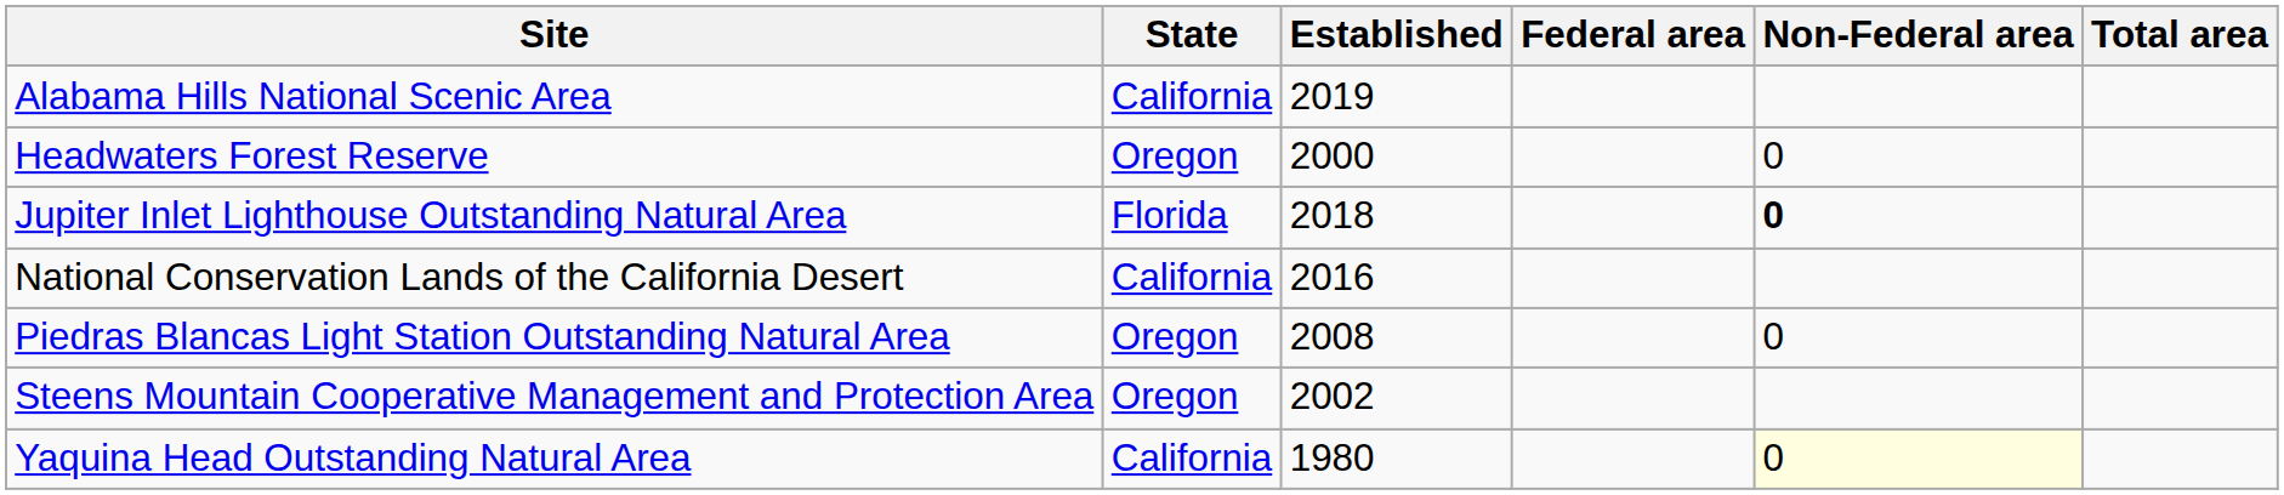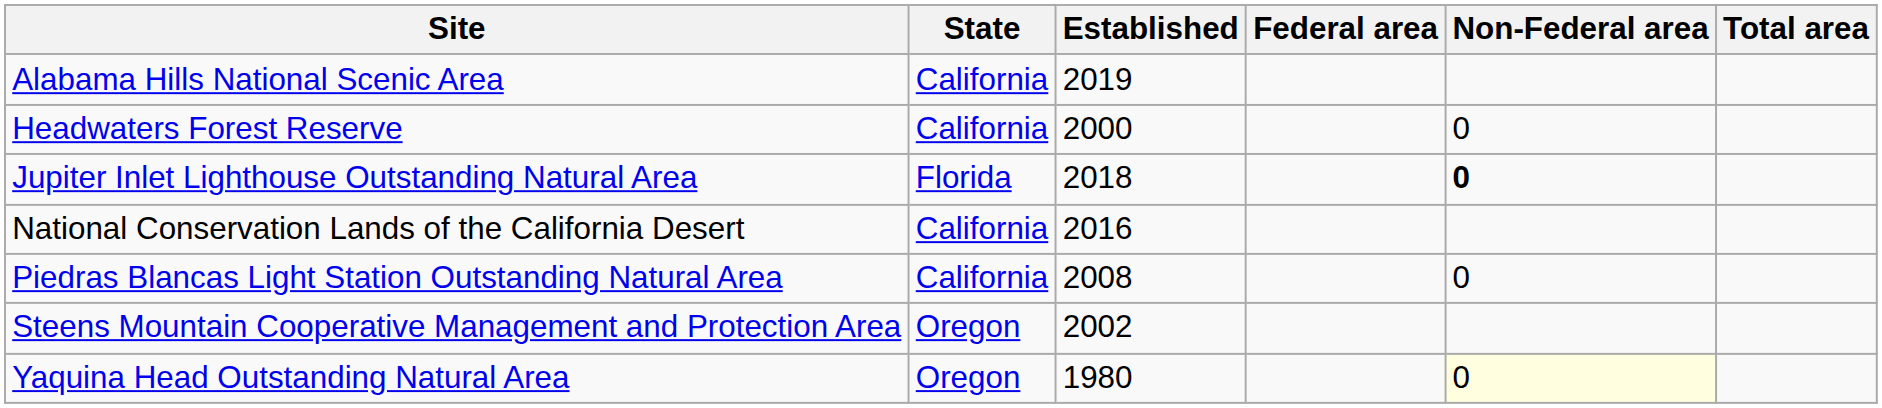Headwaters Forest Reserve | State: Oregon -> California
Piedras Blancas Light Station Outstanding Natural Area | State: Oregon -> California
Yaquina Head Outstanding Natural Area | State: California -> Oregon
